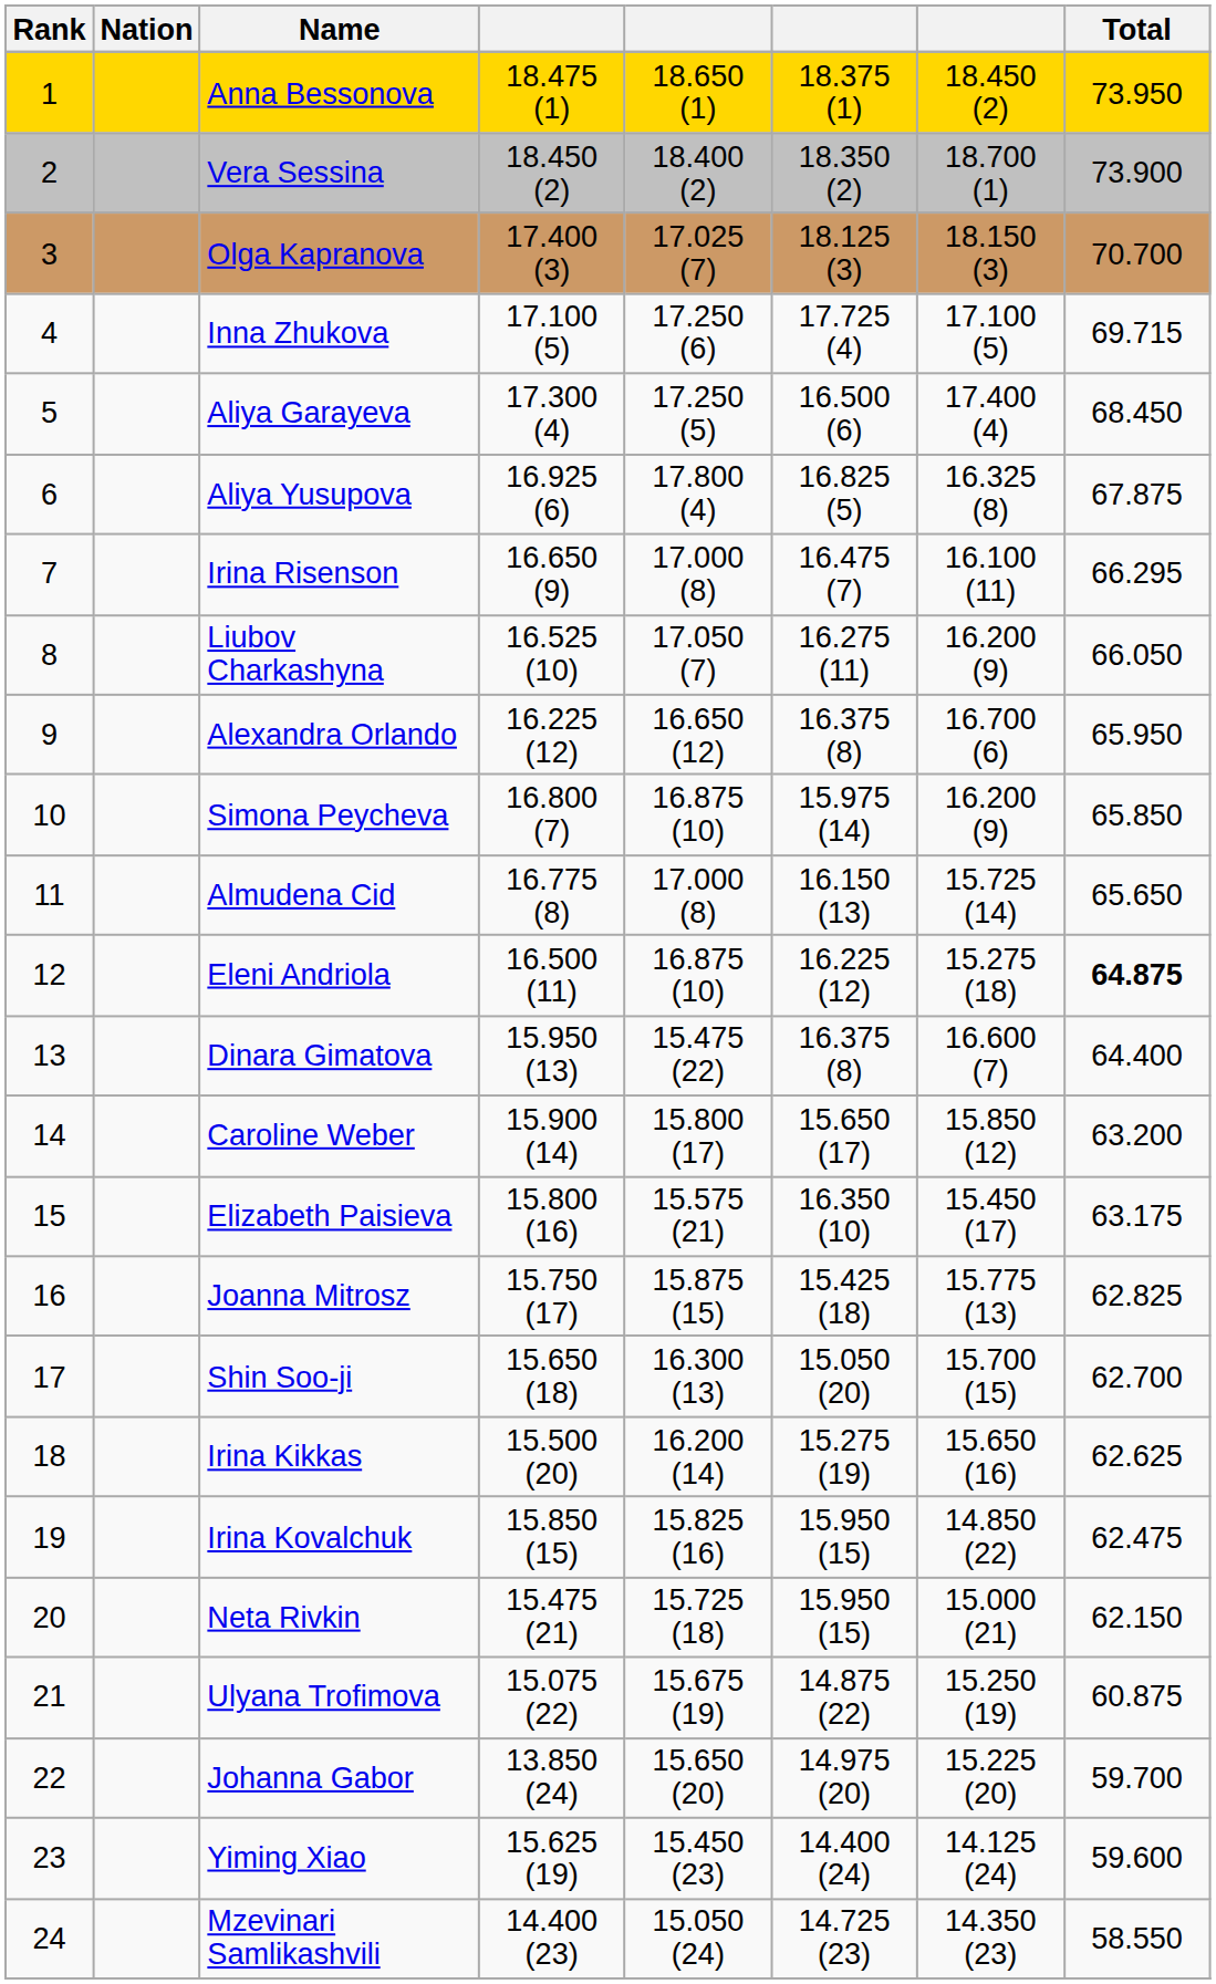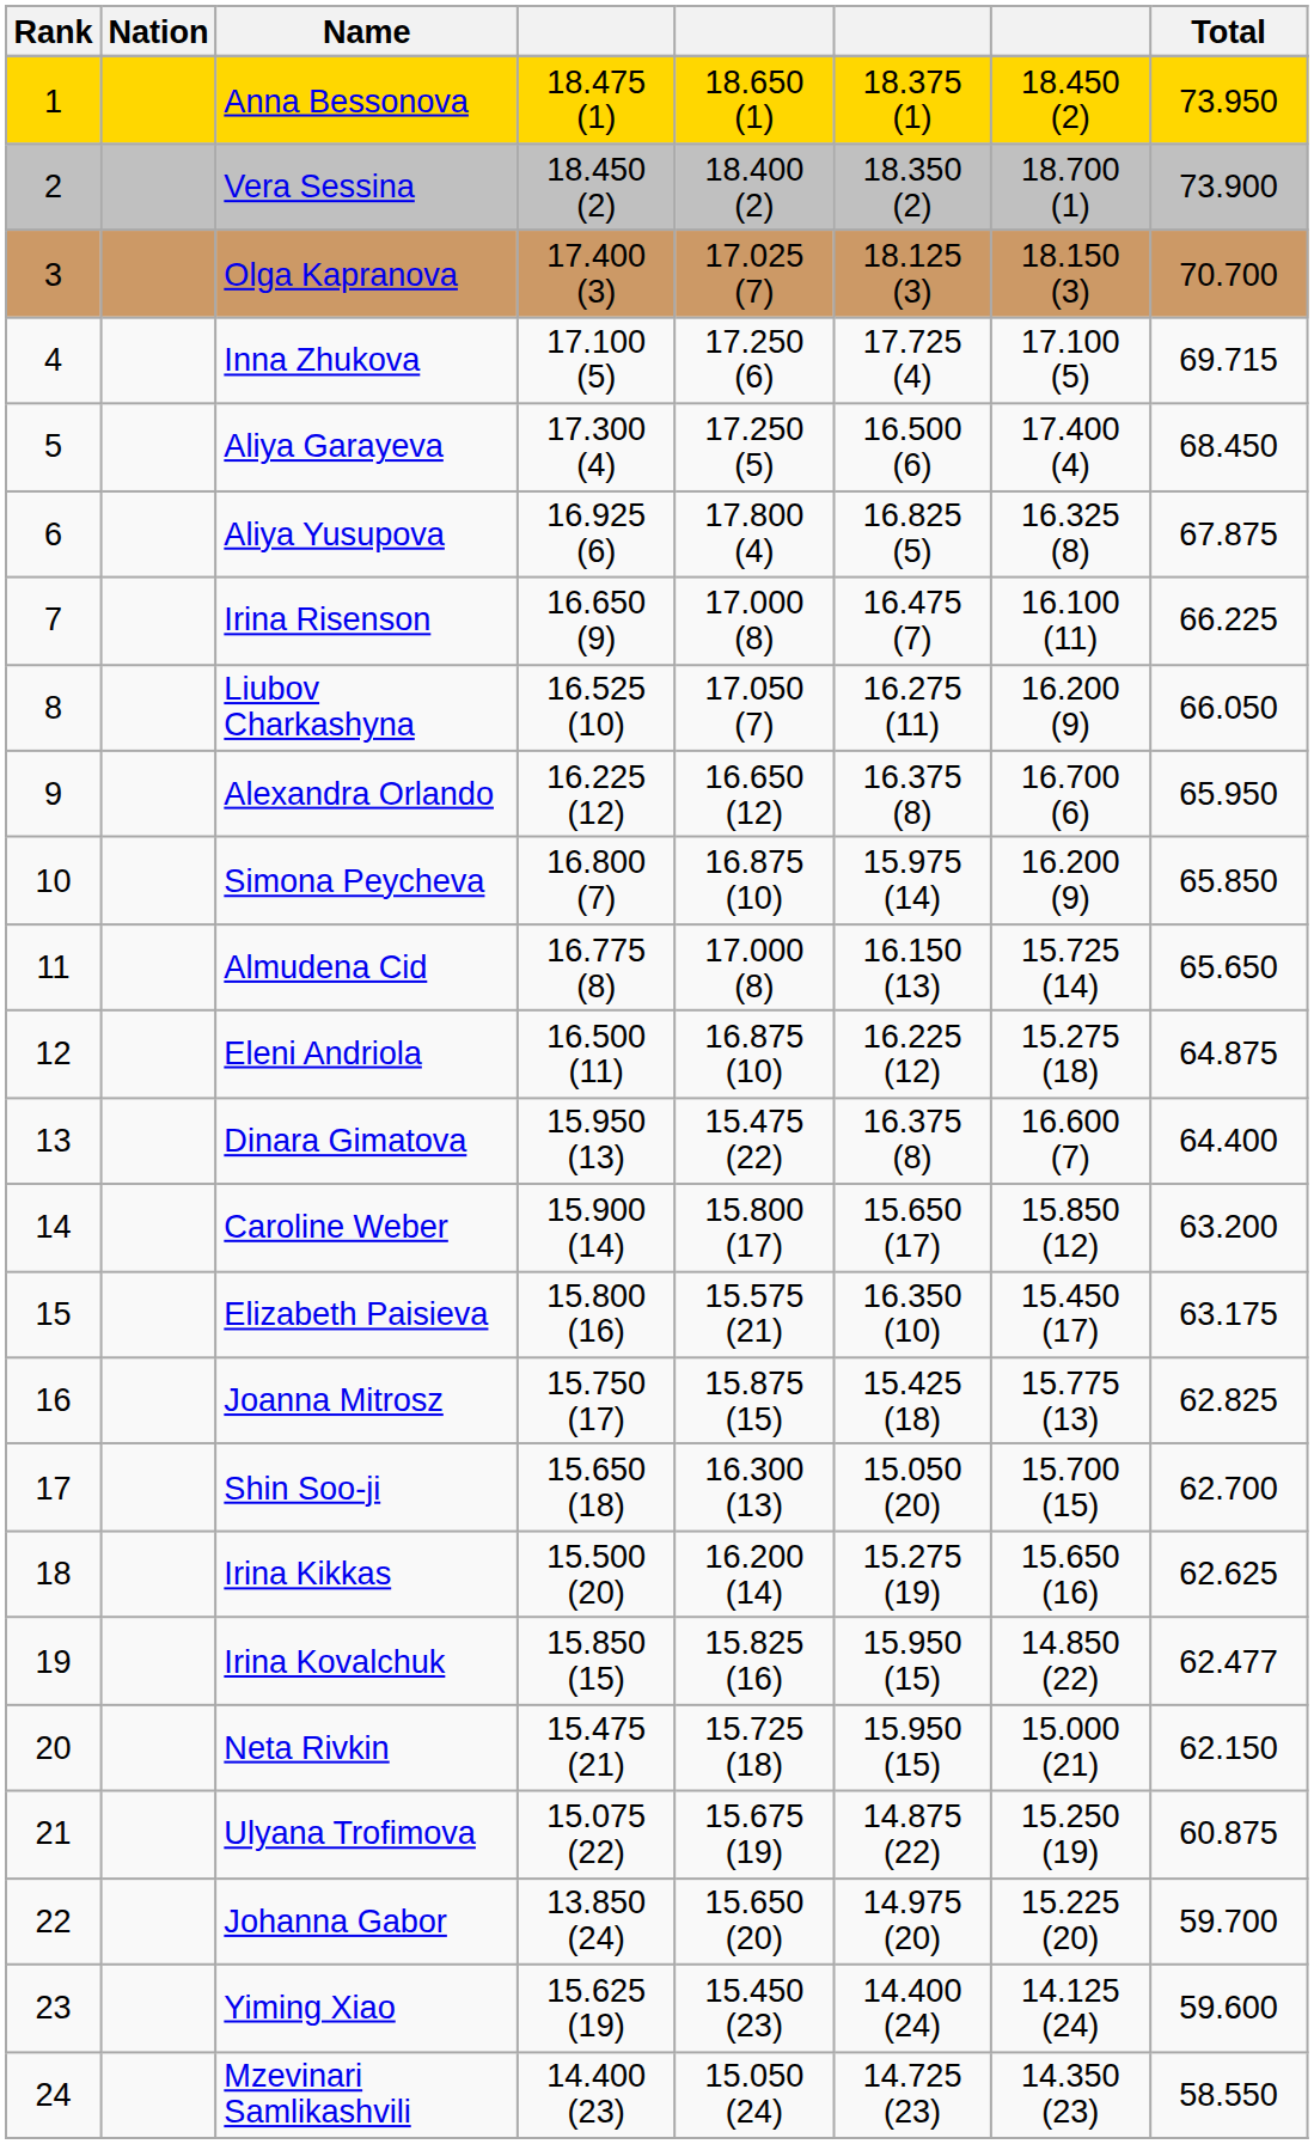Irina Risenson | Total: 66.295 -> 66.225
Eleni Andriola | Total: bold -> normal
Irina Kovalchuk | Total: 62.475 -> 62.477
